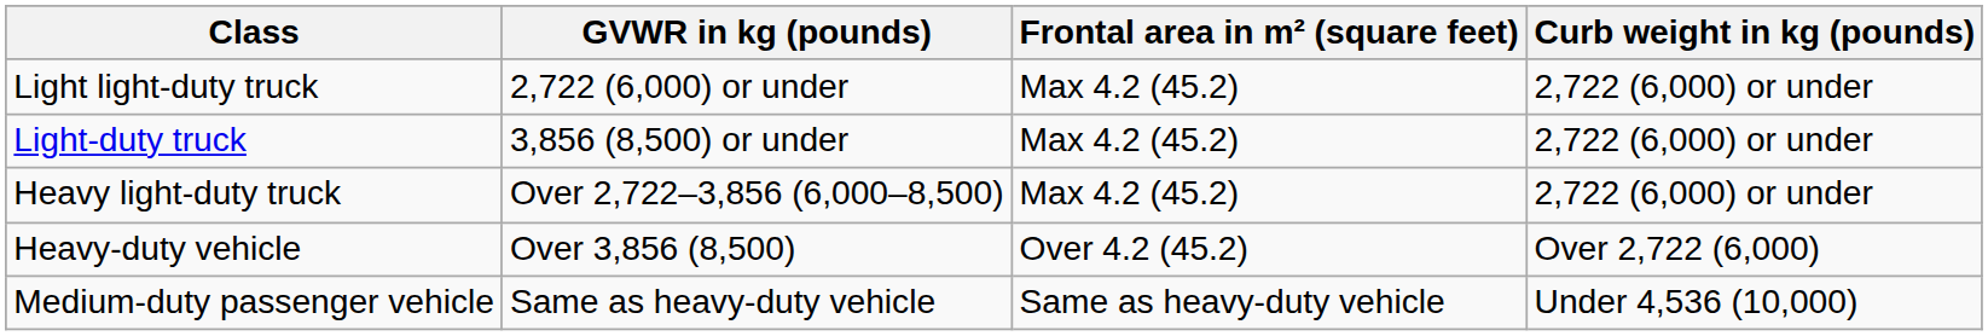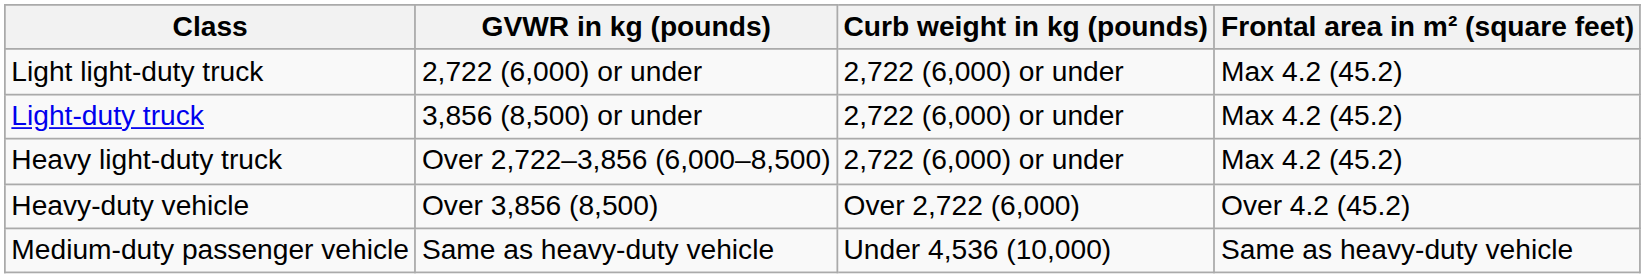columns swapped: Curb weight in kg (pounds) <-> Frontal area in m² (square feet)
